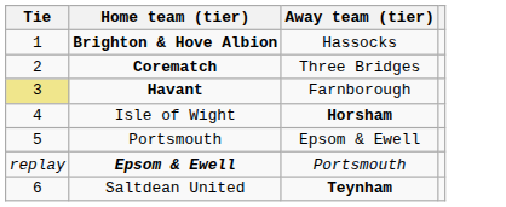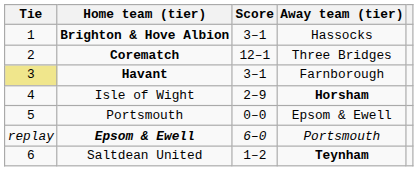+ column: Score | 3–1 | 12–1 | 3–1 | 2–9 | 0–0 | 6–0 | 1–2
